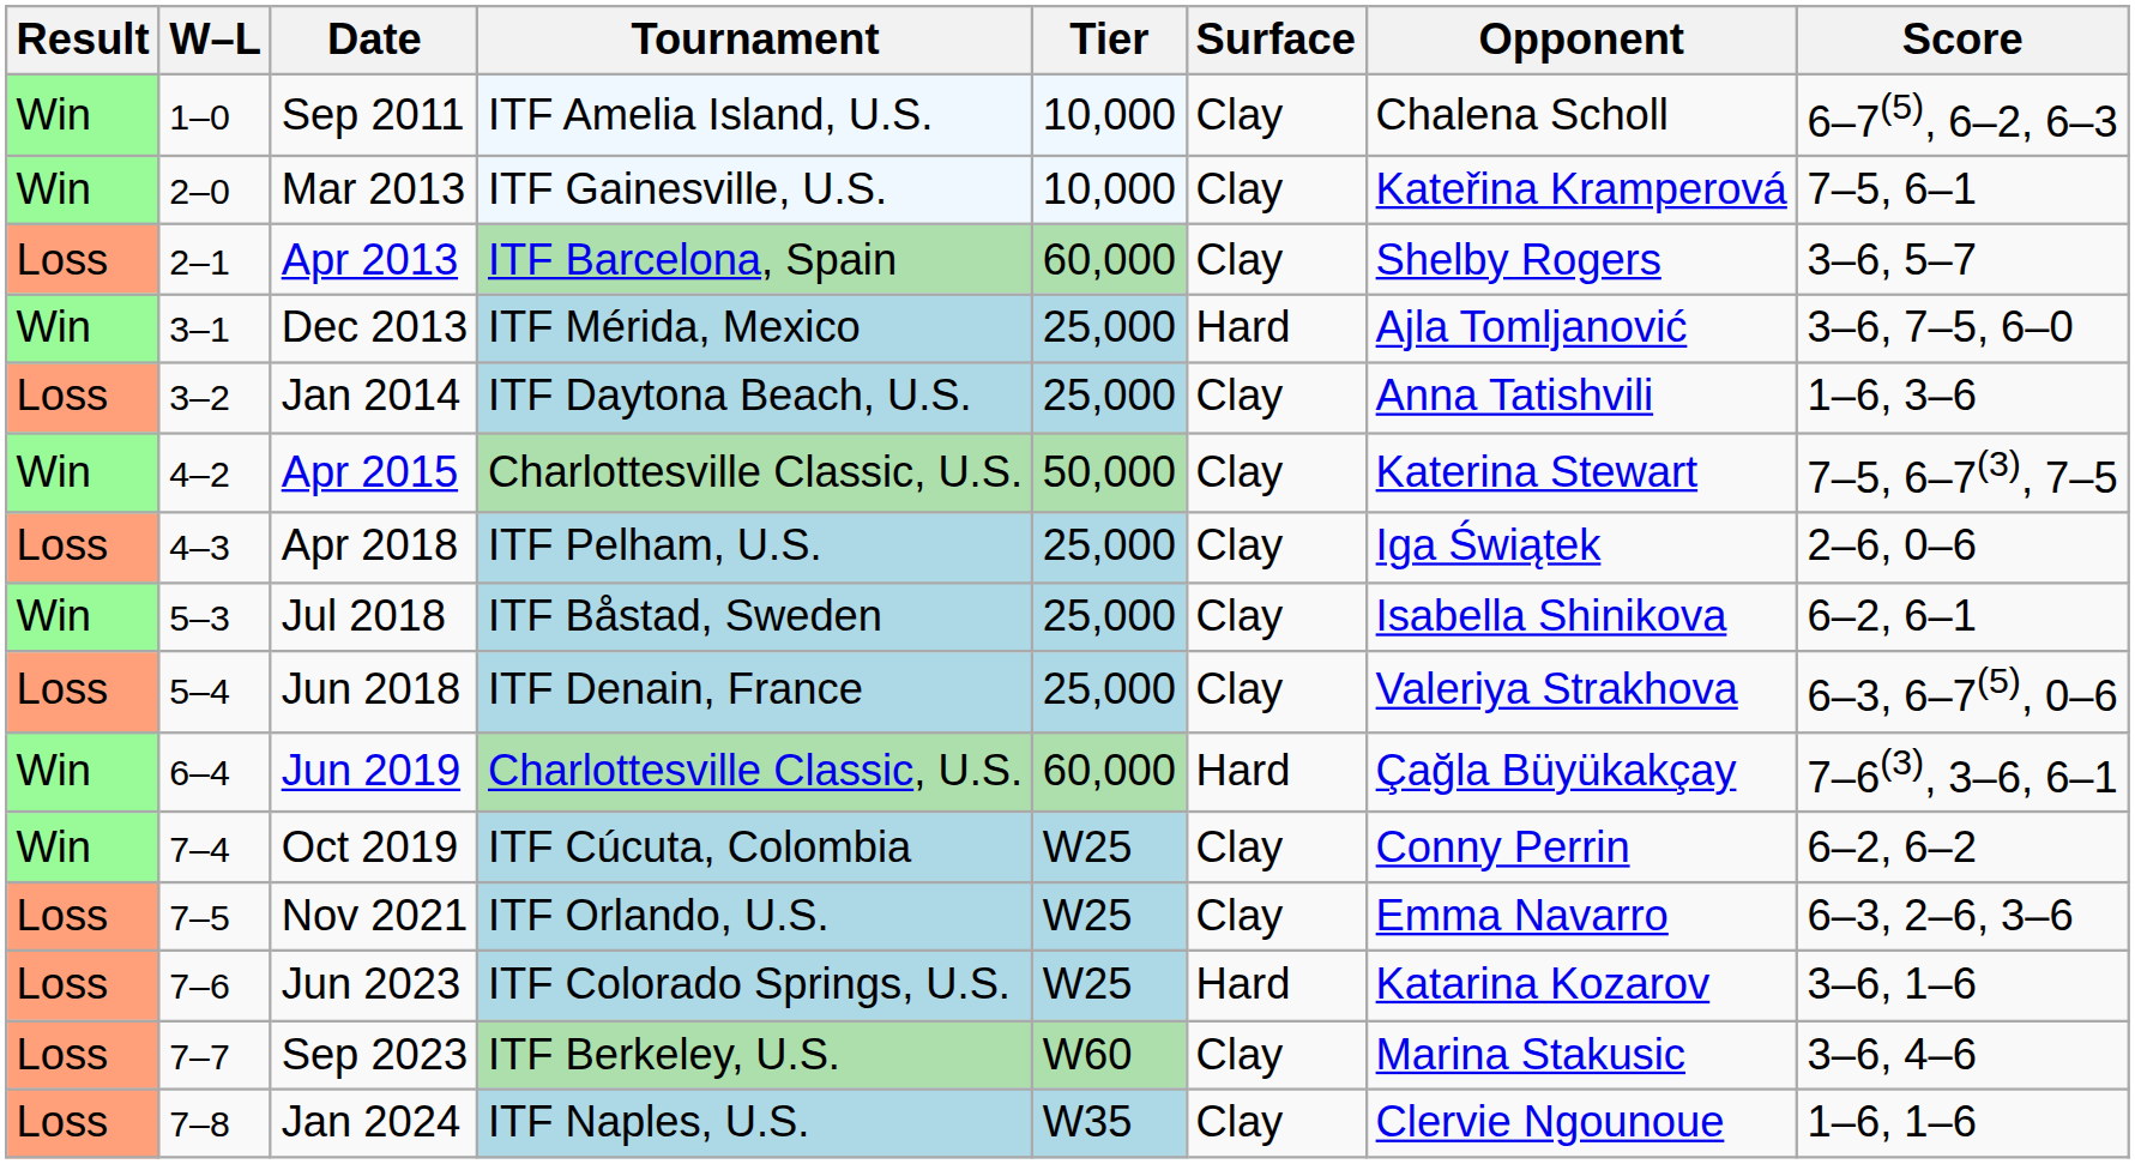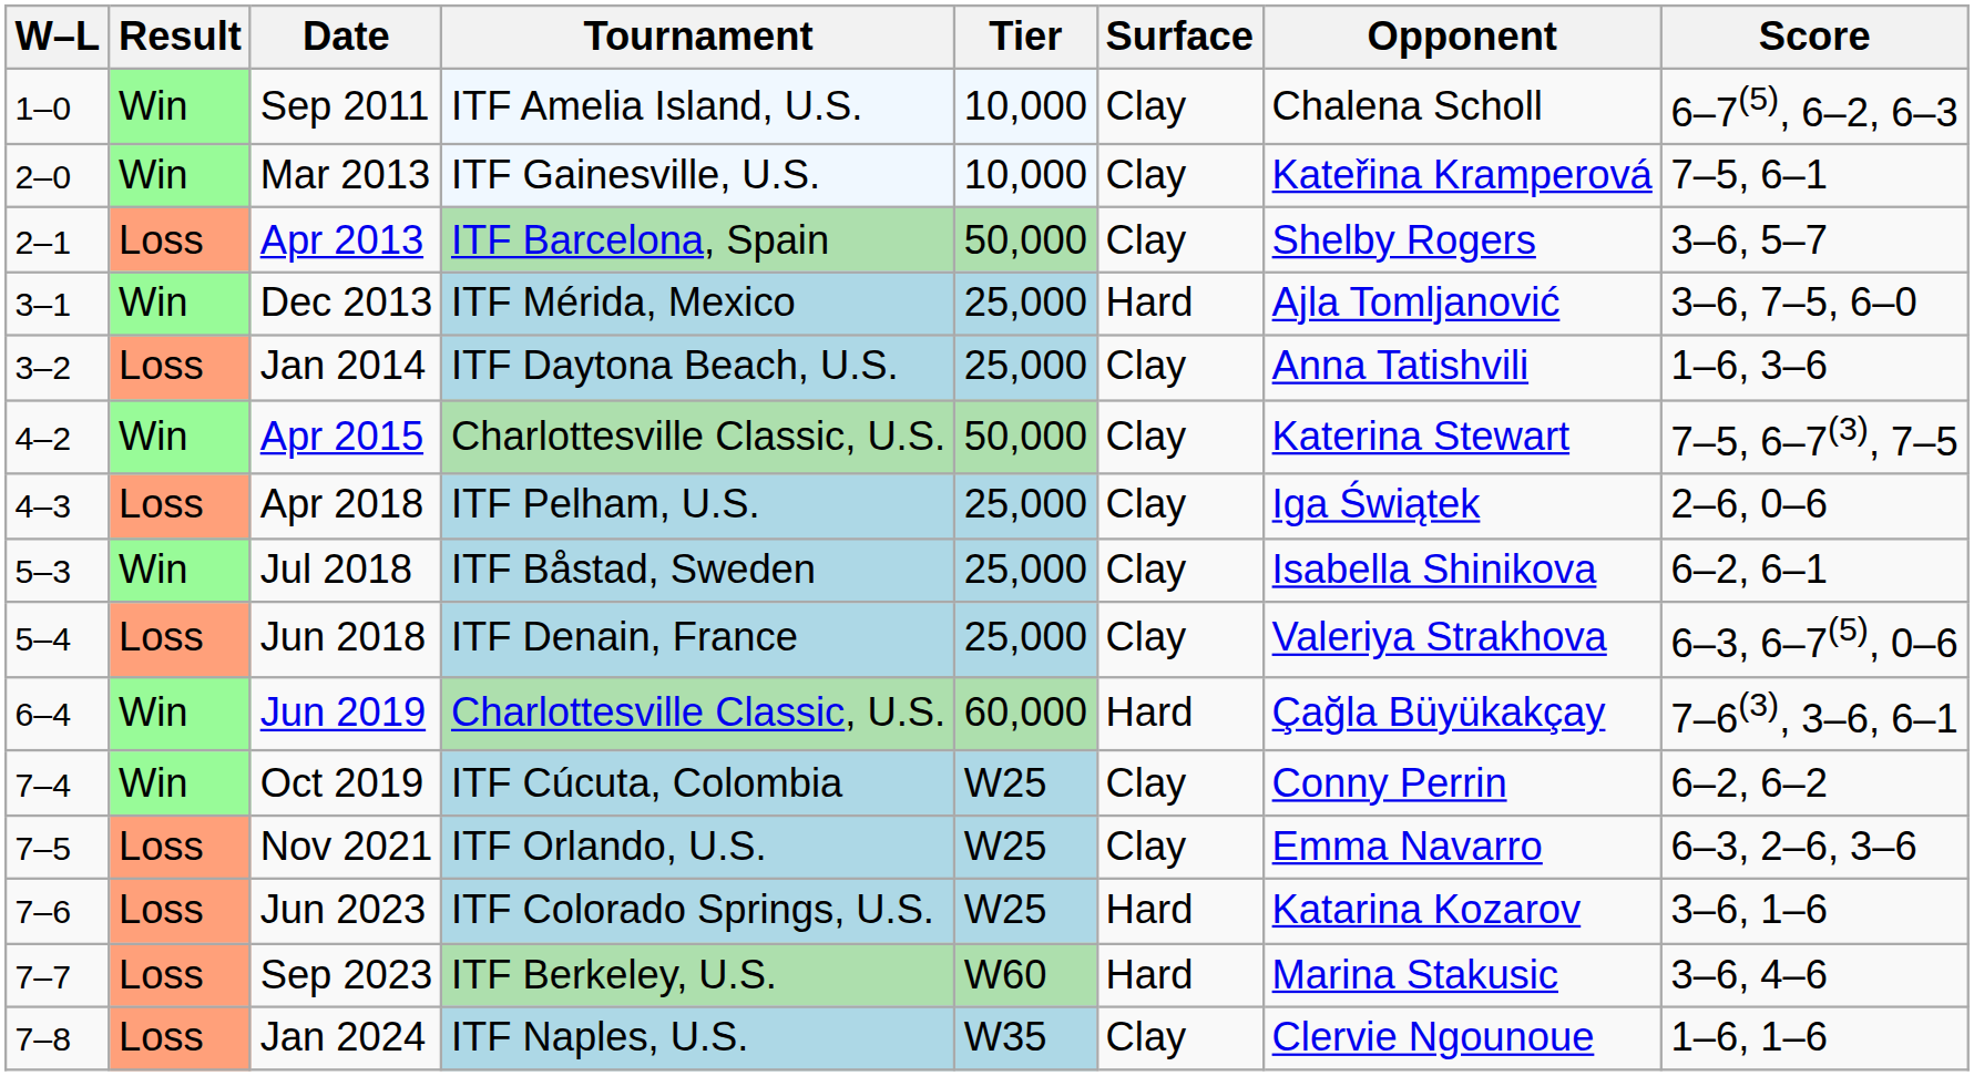columns swapped: Result <-> W–L
Apr 2013 | Tier: 60,000 -> 50,000
Sep 2023 | Surface: Clay -> Hard
